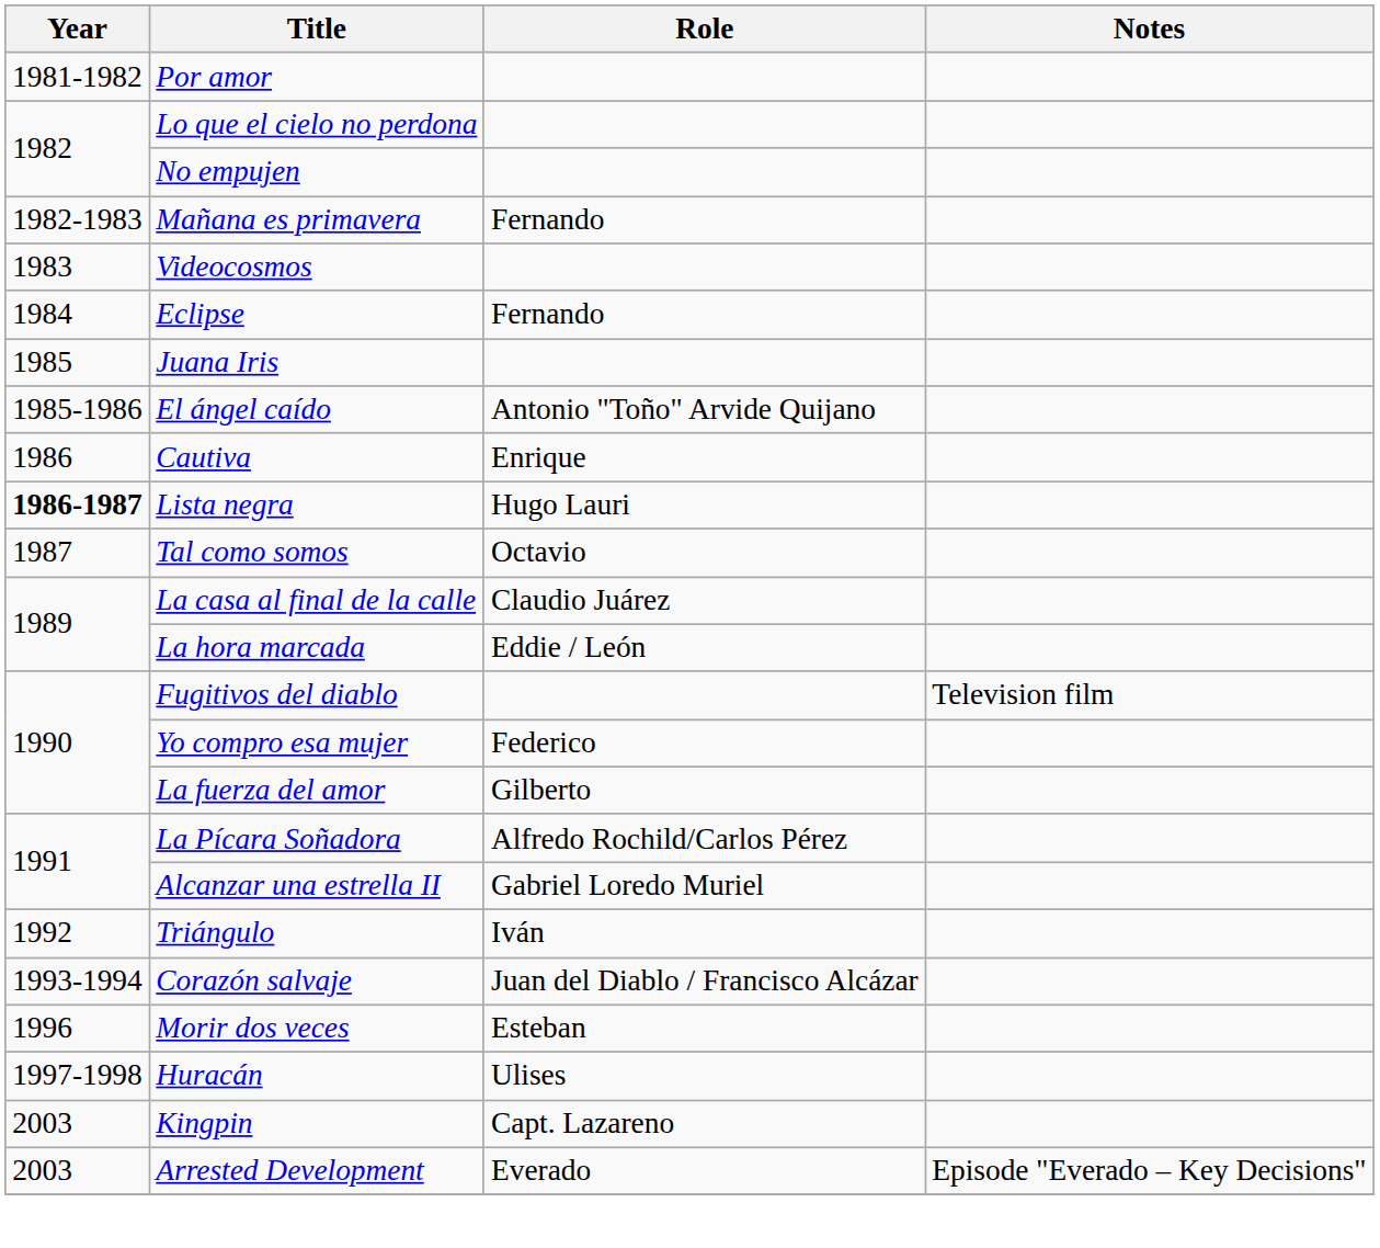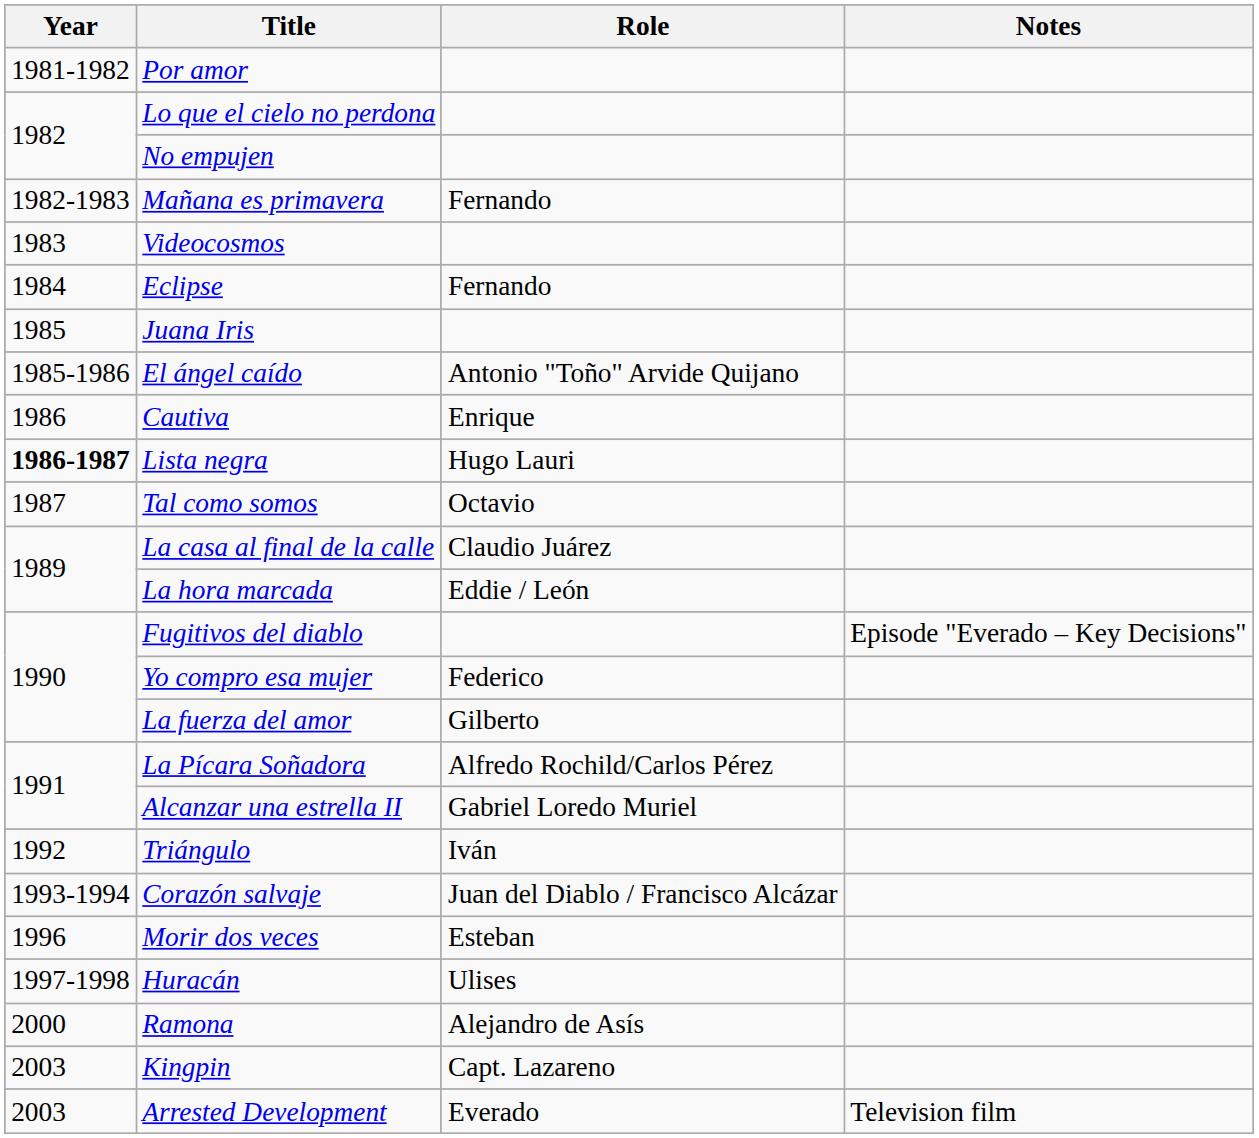Fugitivos del diablo | Notes: Television film -> Episode "Everado – Key Decisions"
+ row: 2000 | Ramona | Alejandro de Asís
Arrested Development | Notes: Episode "Everado – Key Decisions" -> Television film
